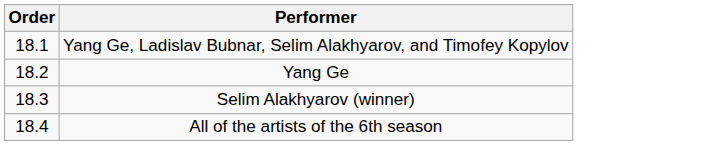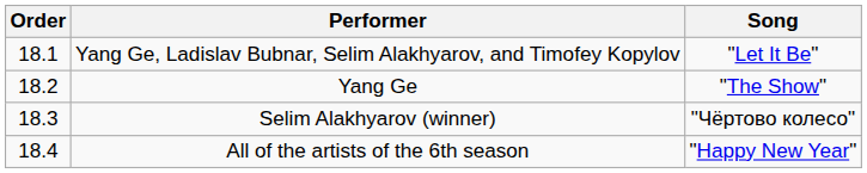+ column: Song | "Let It Be" | "The Show" | "Чёртово колесо" | "Happy New Year"
